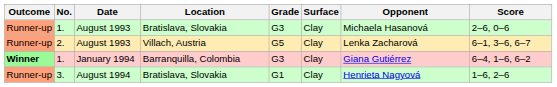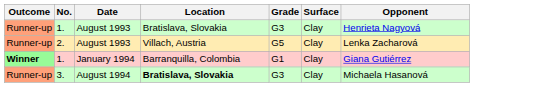- column: Score | 2–6, 0–6 | 6–1, 3–6, 6–7 | 6–4, 1–6, 6–2 | 1–6, 2–6
1. / August 1993 | Opponent: Michaela Hasanová -> Henrieta Nagyová
1. / January 1994 | Grade: G3 -> G1
3. | Location: normal -> bold
3. | Grade: G1 -> G3
3. | Opponent: Henrieta Nagyová -> Michaela Hasanová
